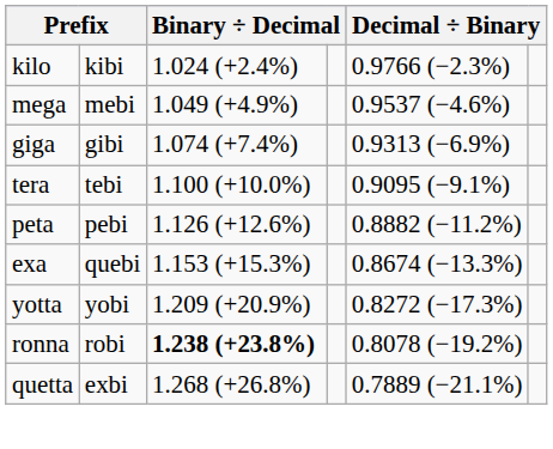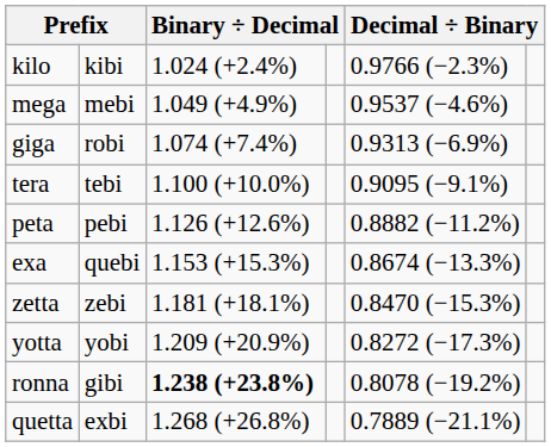giga | column 2: gibi -> robi
+ row: zetta | zebi | 1.181 (+18.1%) | 0.8470 (−15.3%)
ronna | column 2: robi -> gibi
